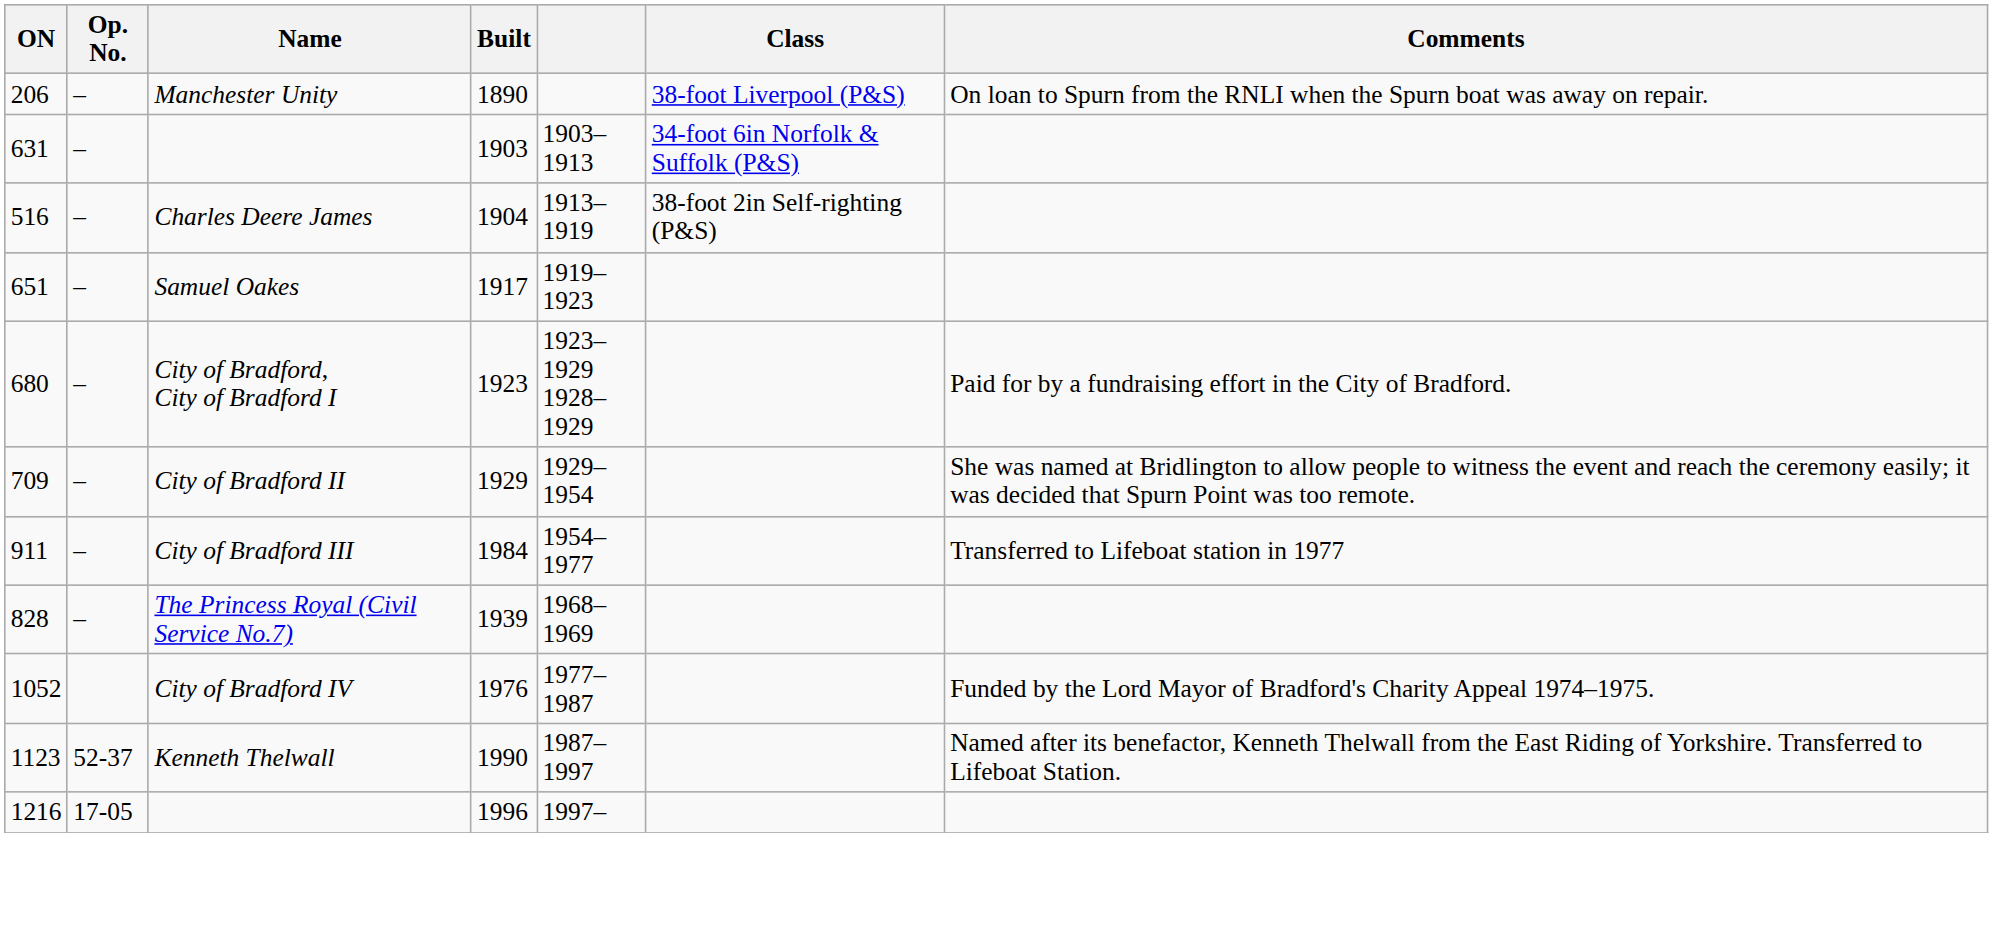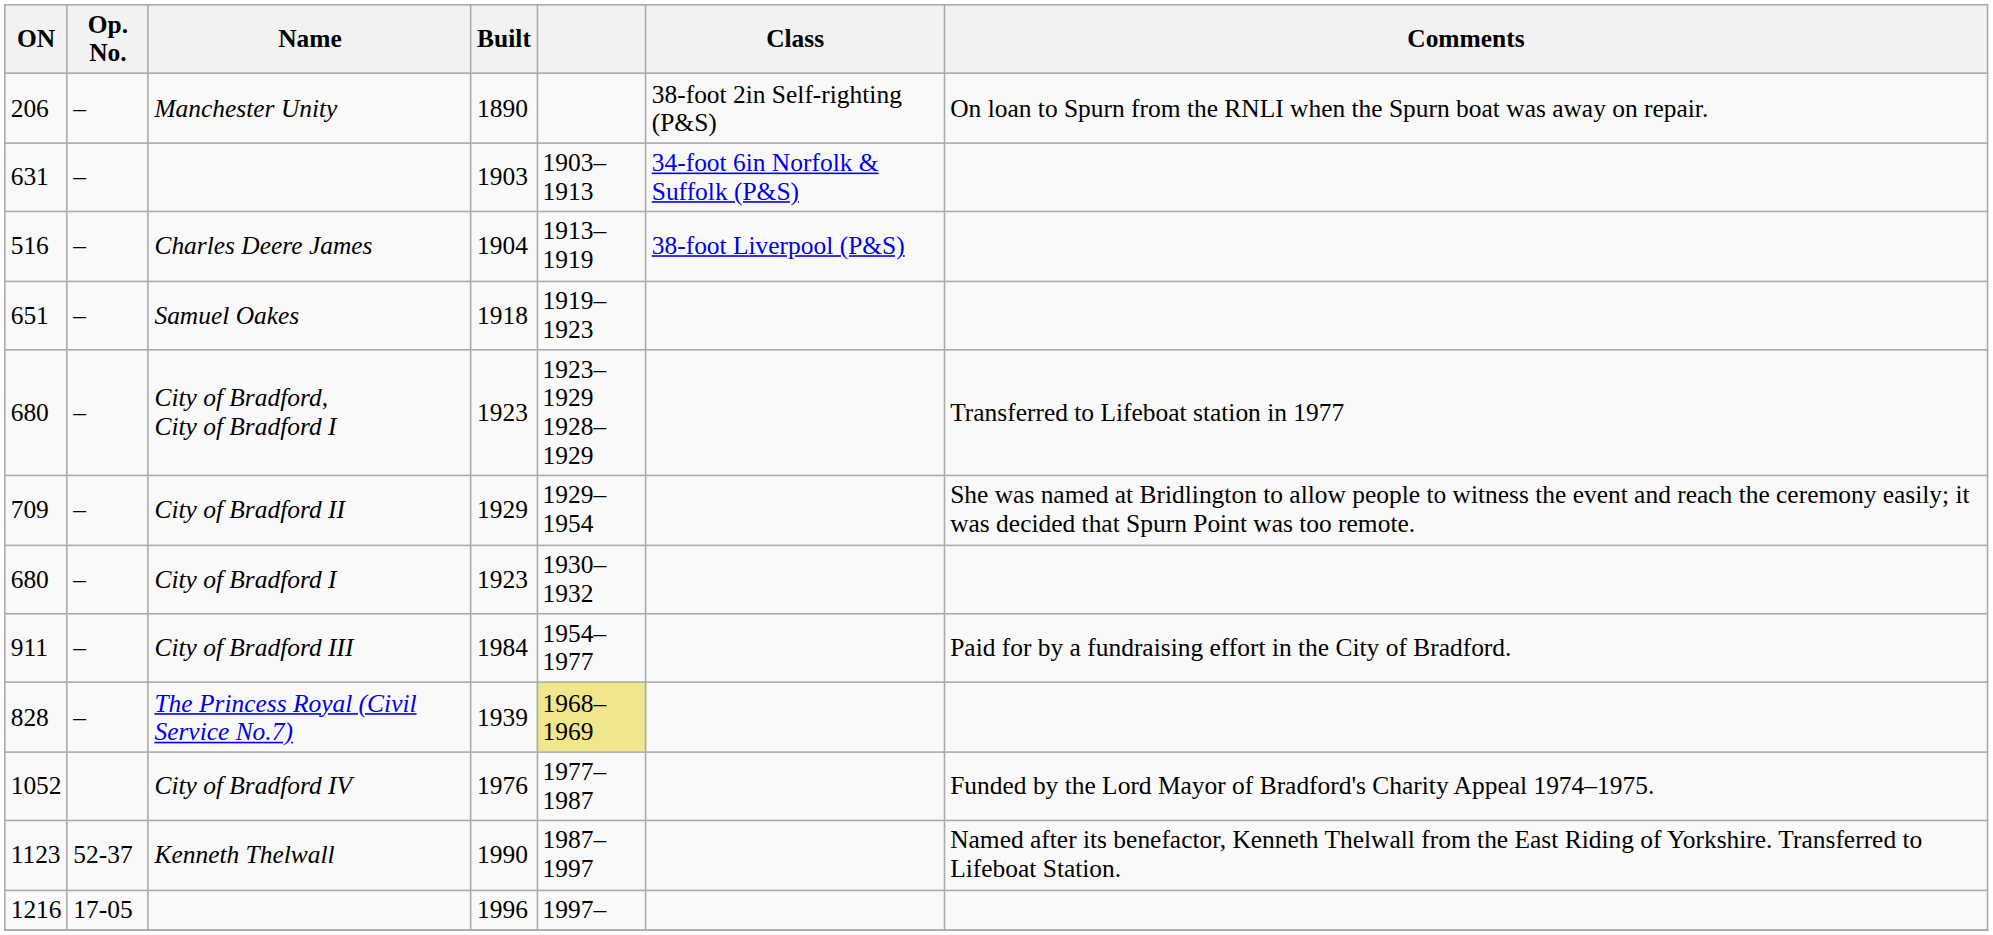Manchester Unity | Class: 38-foot Liverpool (P&S) -> 38-foot 2in Self-righting (P&S)
Charles Deere James | Class: 38-foot 2in Self-righting (P&S) -> 38-foot Liverpool (P&S)
Samuel Oakes | Built: 1917 -> 1918
City of Bradford, City of Bradford I | Comments: Paid for by a fundraising effort in the City of Bradford. -> Transferred to Lifeboat station in 1977
+ row: 680 | – | City of Bradford I | 1923 | 1930–1932
City of Bradford III | Comments: Transferred to Lifeboat station in 1977 -> Paid for by a fundraising effort in the City of Bradford.
The Princess Royal (Civil Service No.7) | column 5: no background -> khaki background
